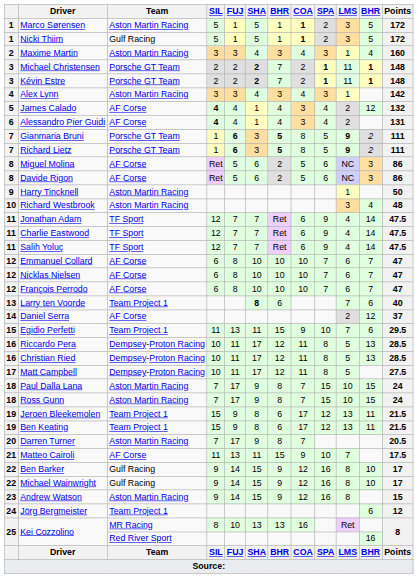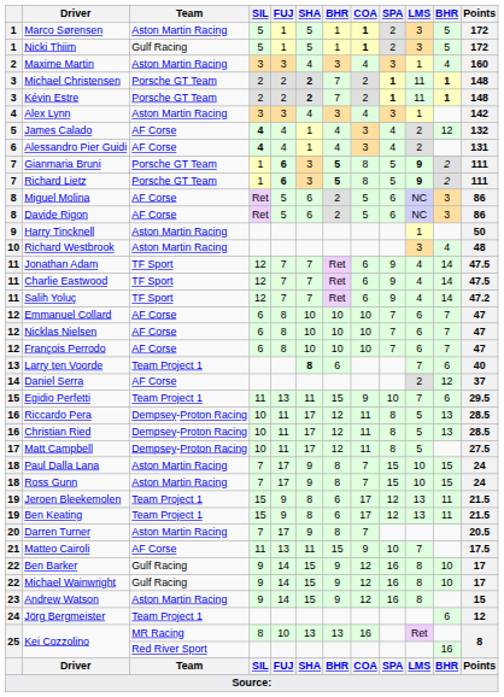Salih Yoluç | Points: 47.5 -> 47.2
